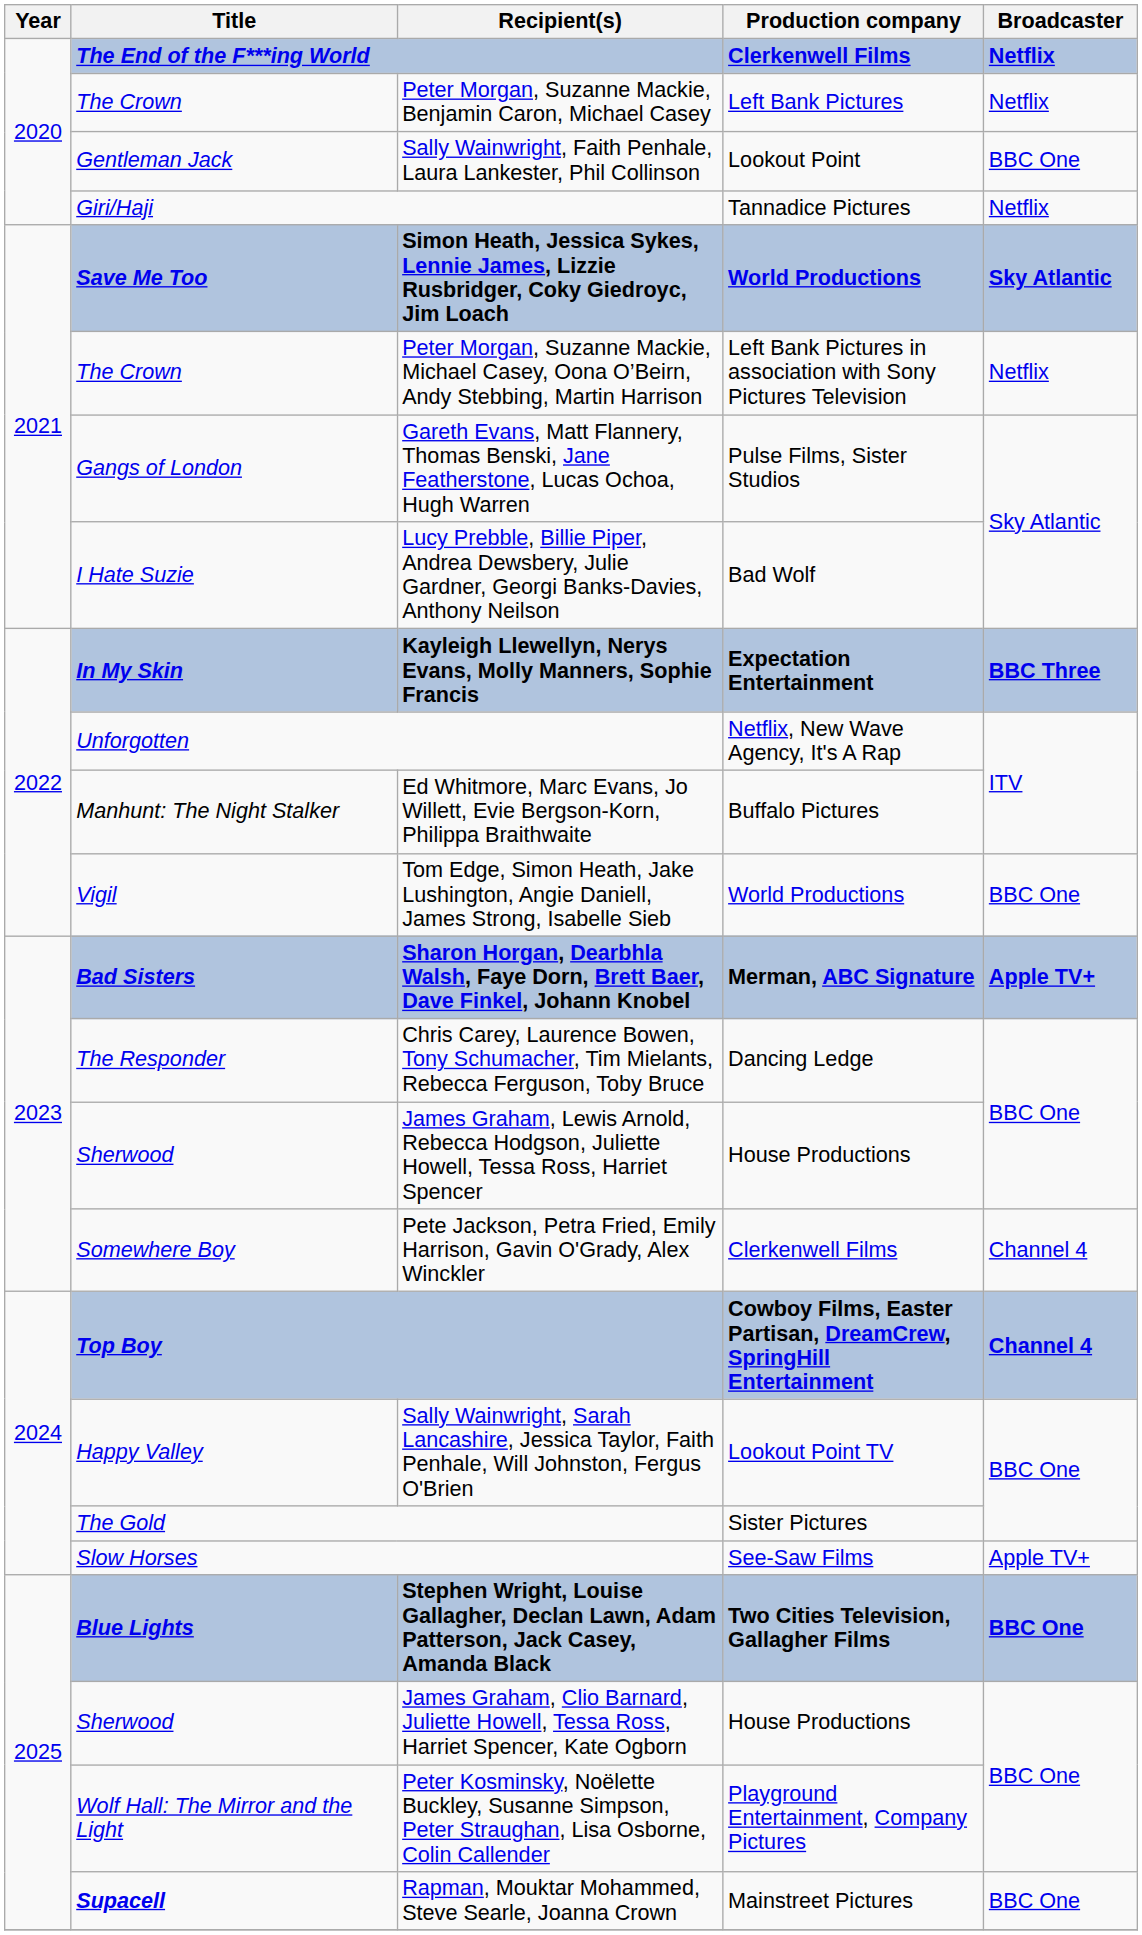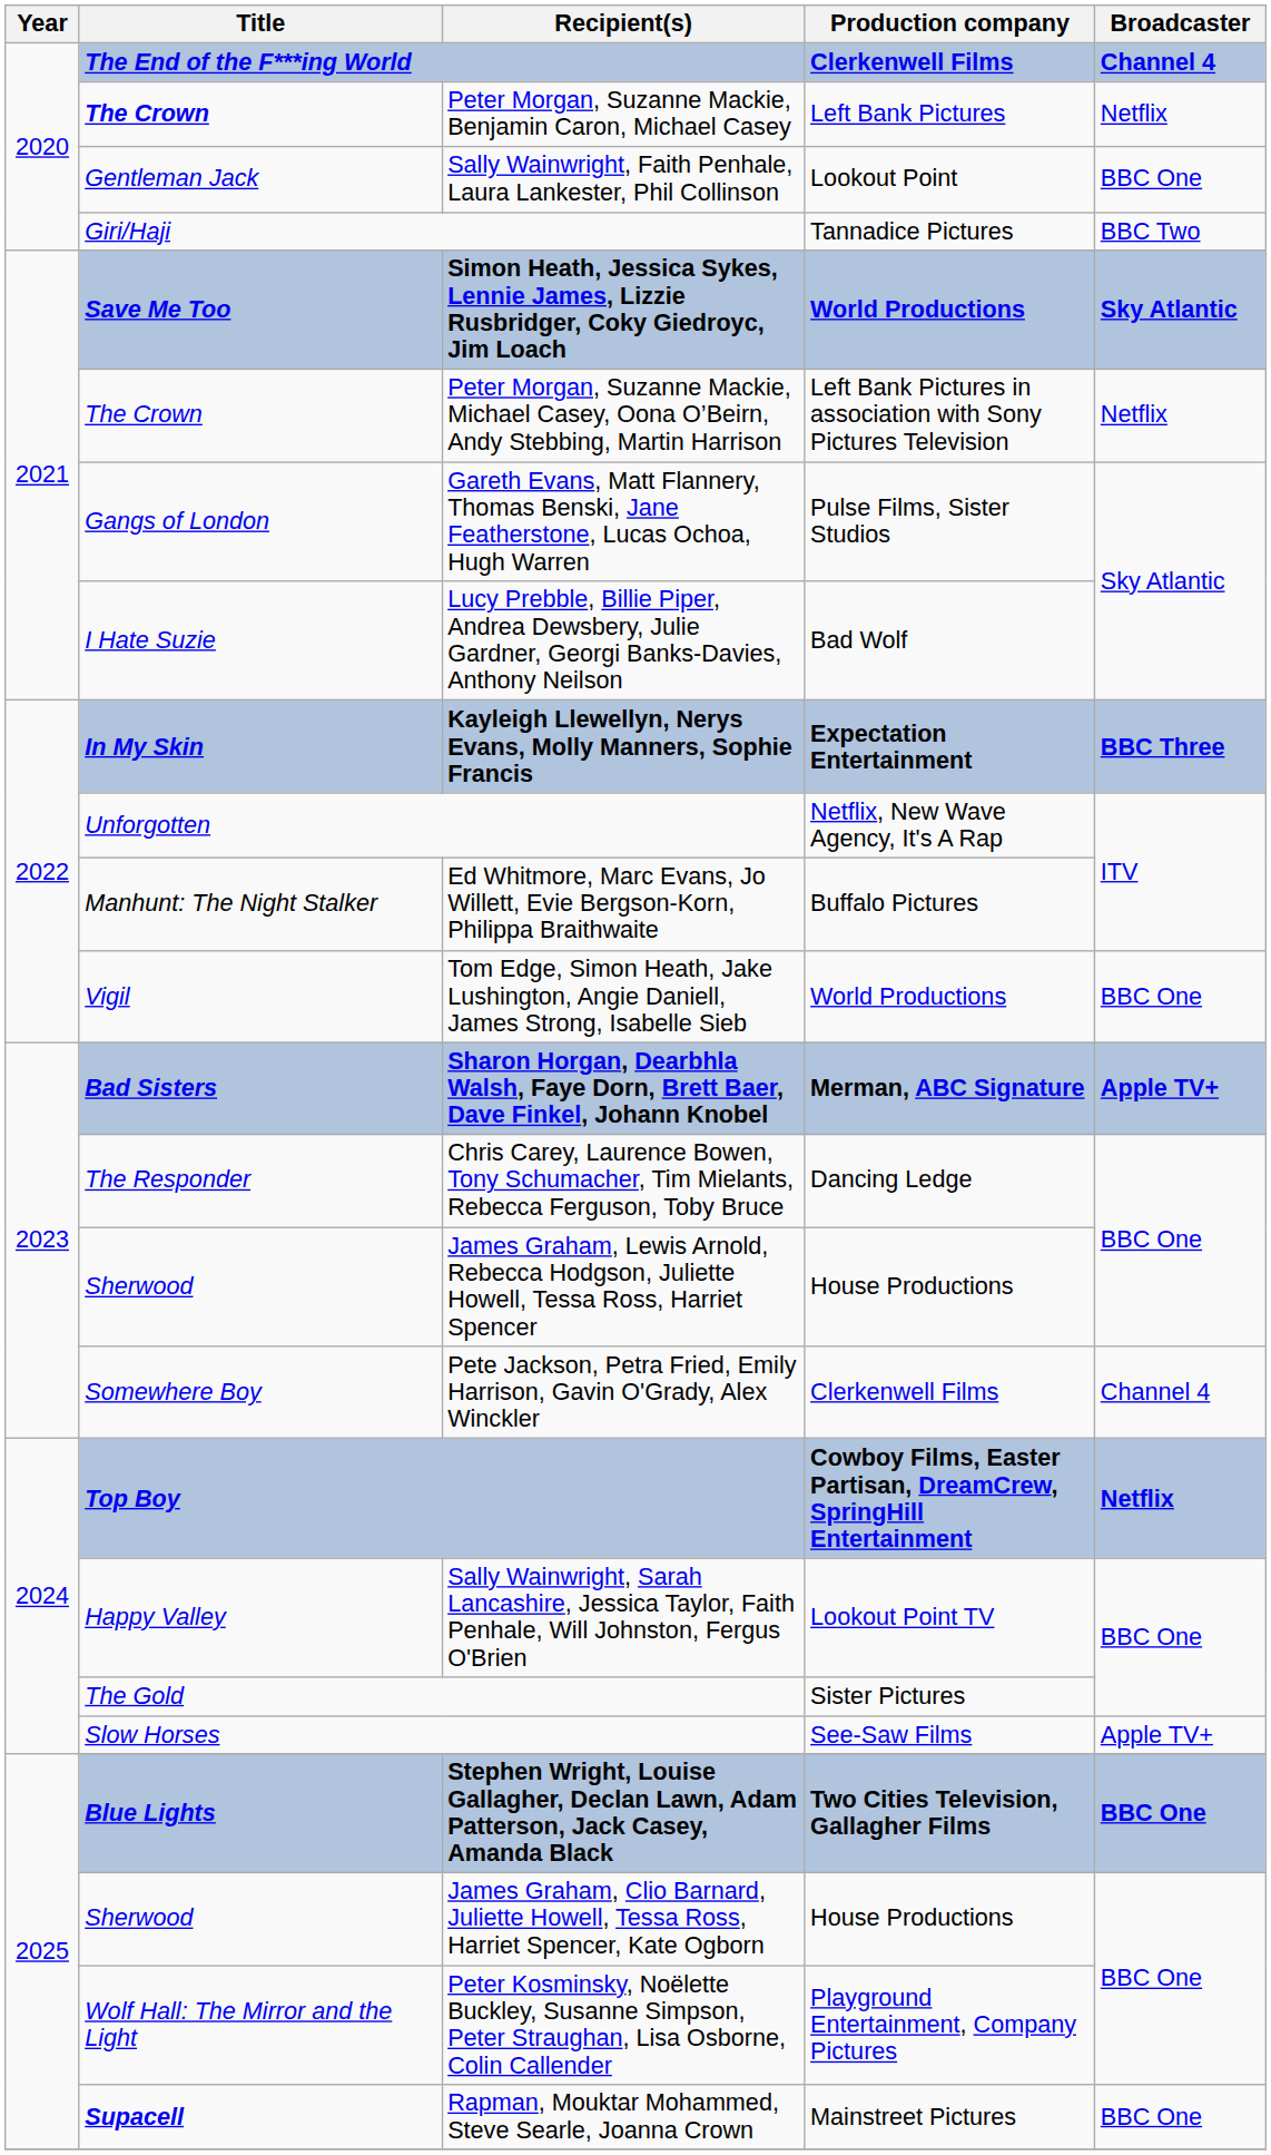The End of the F***ing World | Broadcaster: Netflix -> Channel 4
Peter Morgan, Suzanne Mackie, Benjamin Caron, Michael Casey | Title: normal -> bold
Giri/Haji | Broadcaster: Netflix -> BBC Two
Top Boy | Broadcaster: Channel 4 -> Netflix
